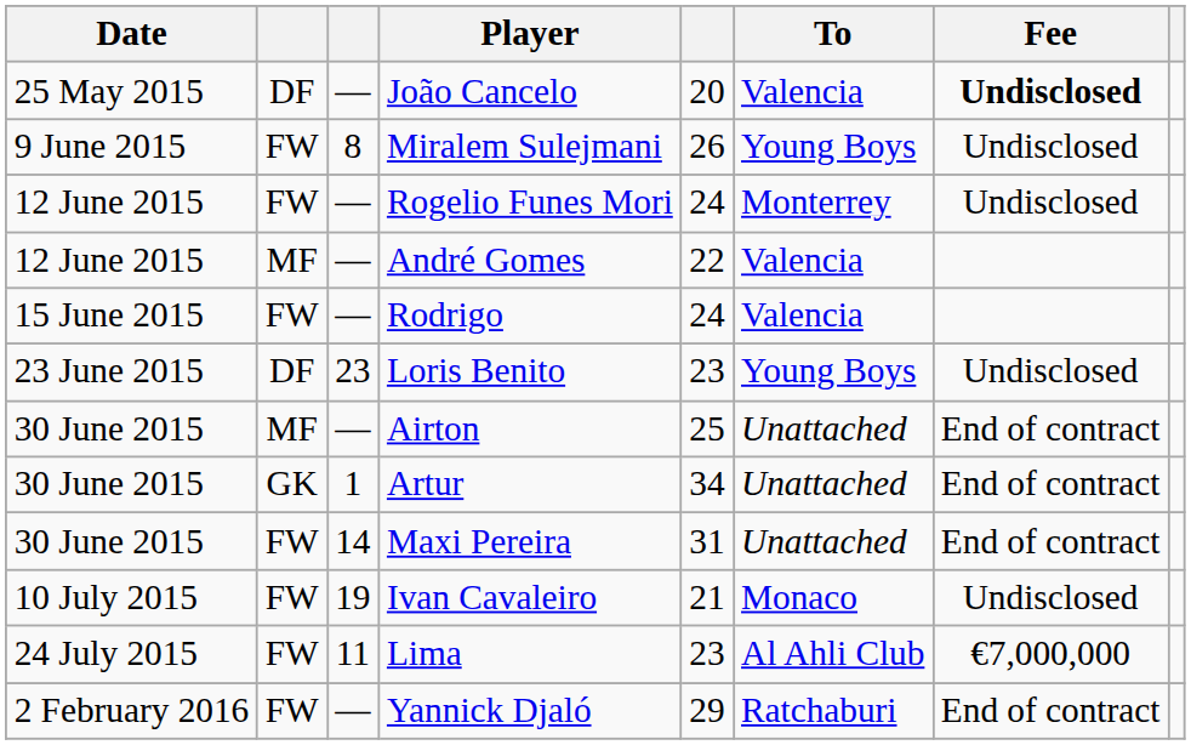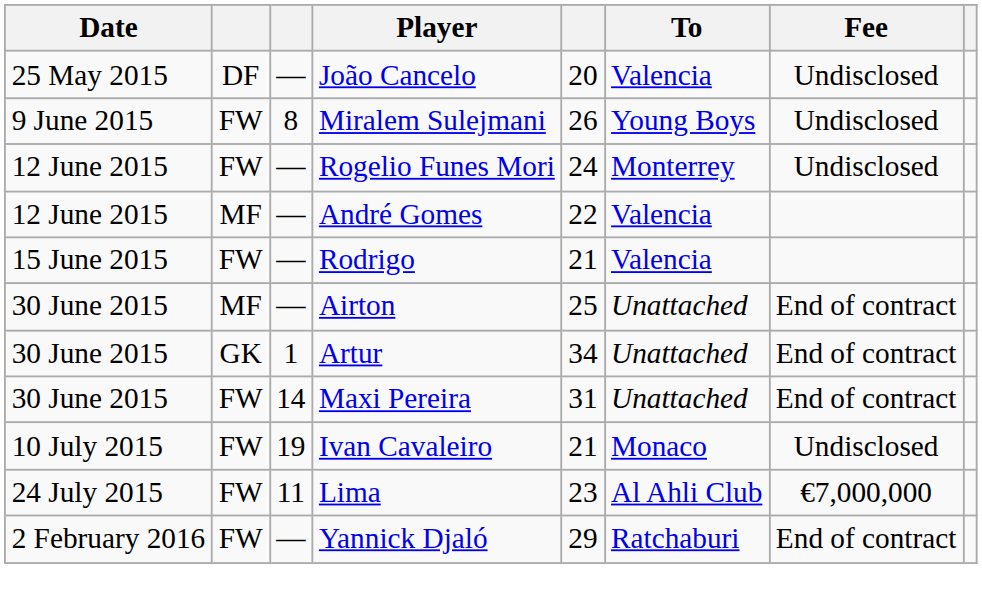João Cancelo | Fee: bold -> normal
Rodrigo | column 5: 24 -> 21
- row: 23 June 2015 | DF | 23 | Loris Benito | 23 | Young Boys | Undisclosed
